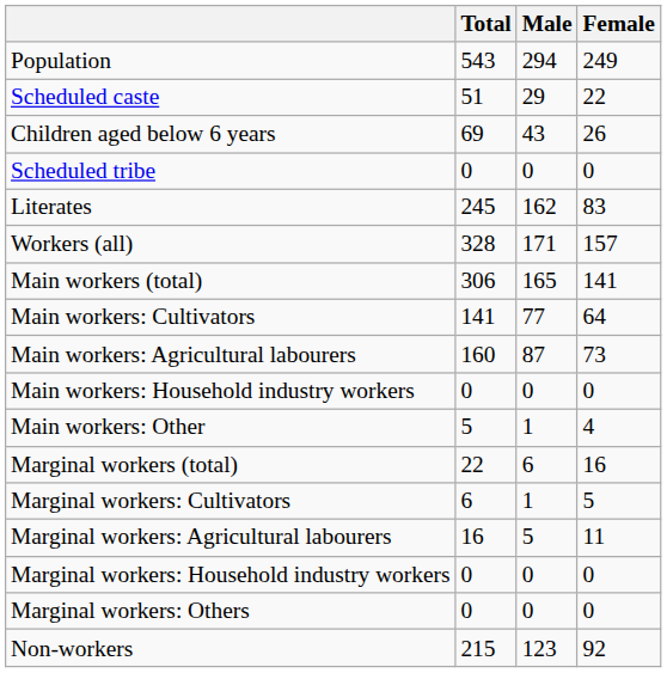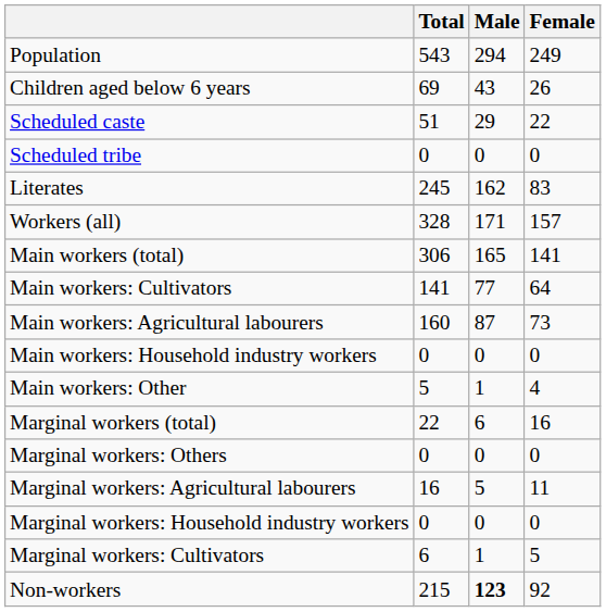rows swapped: Children aged below 6 years <-> Scheduled caste
rows swapped: Marginal workers: Cultivators <-> Marginal workers: Others
Non-workers | Male: normal -> bold
